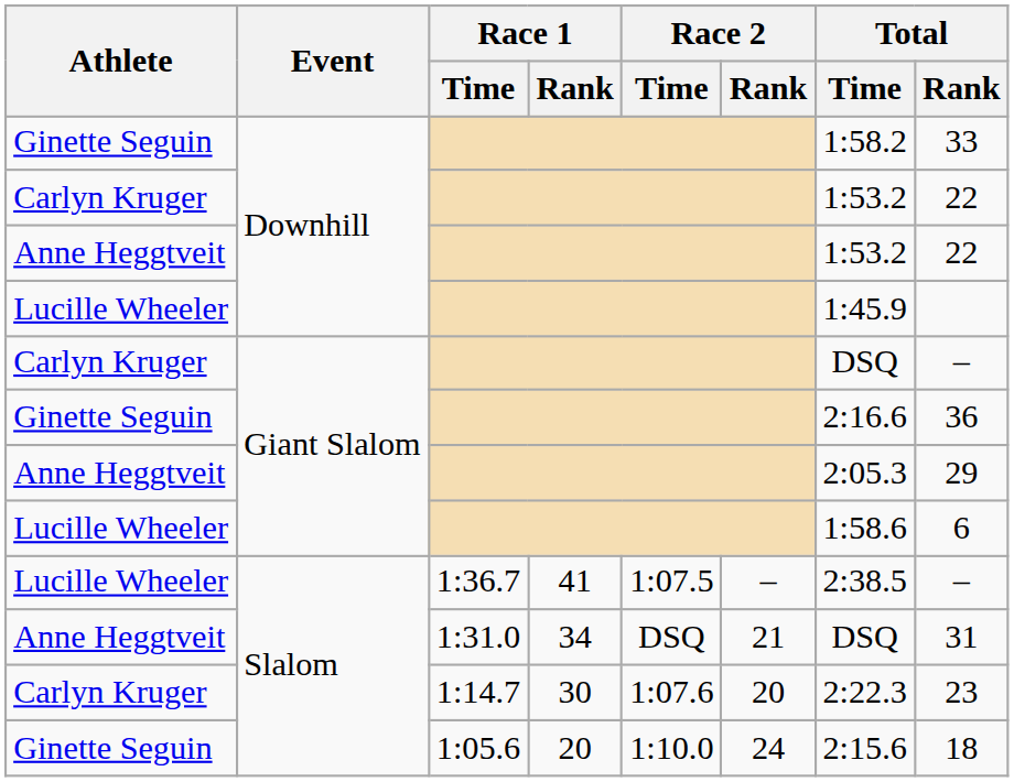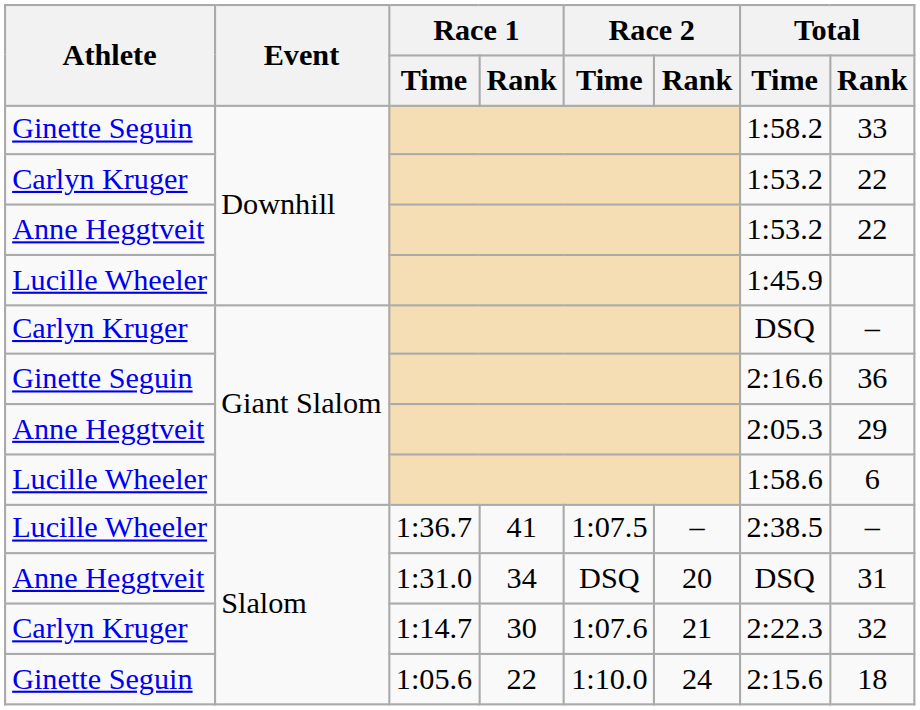1:31.0 | Race 2 / Rank: 21 -> 20
1:14.7 | Race 2 / Rank: 20 -> 21
1:14.7 | Total / Rank: 23 -> 32
1:05.6 | Race 1 / Rank: 20 -> 22
